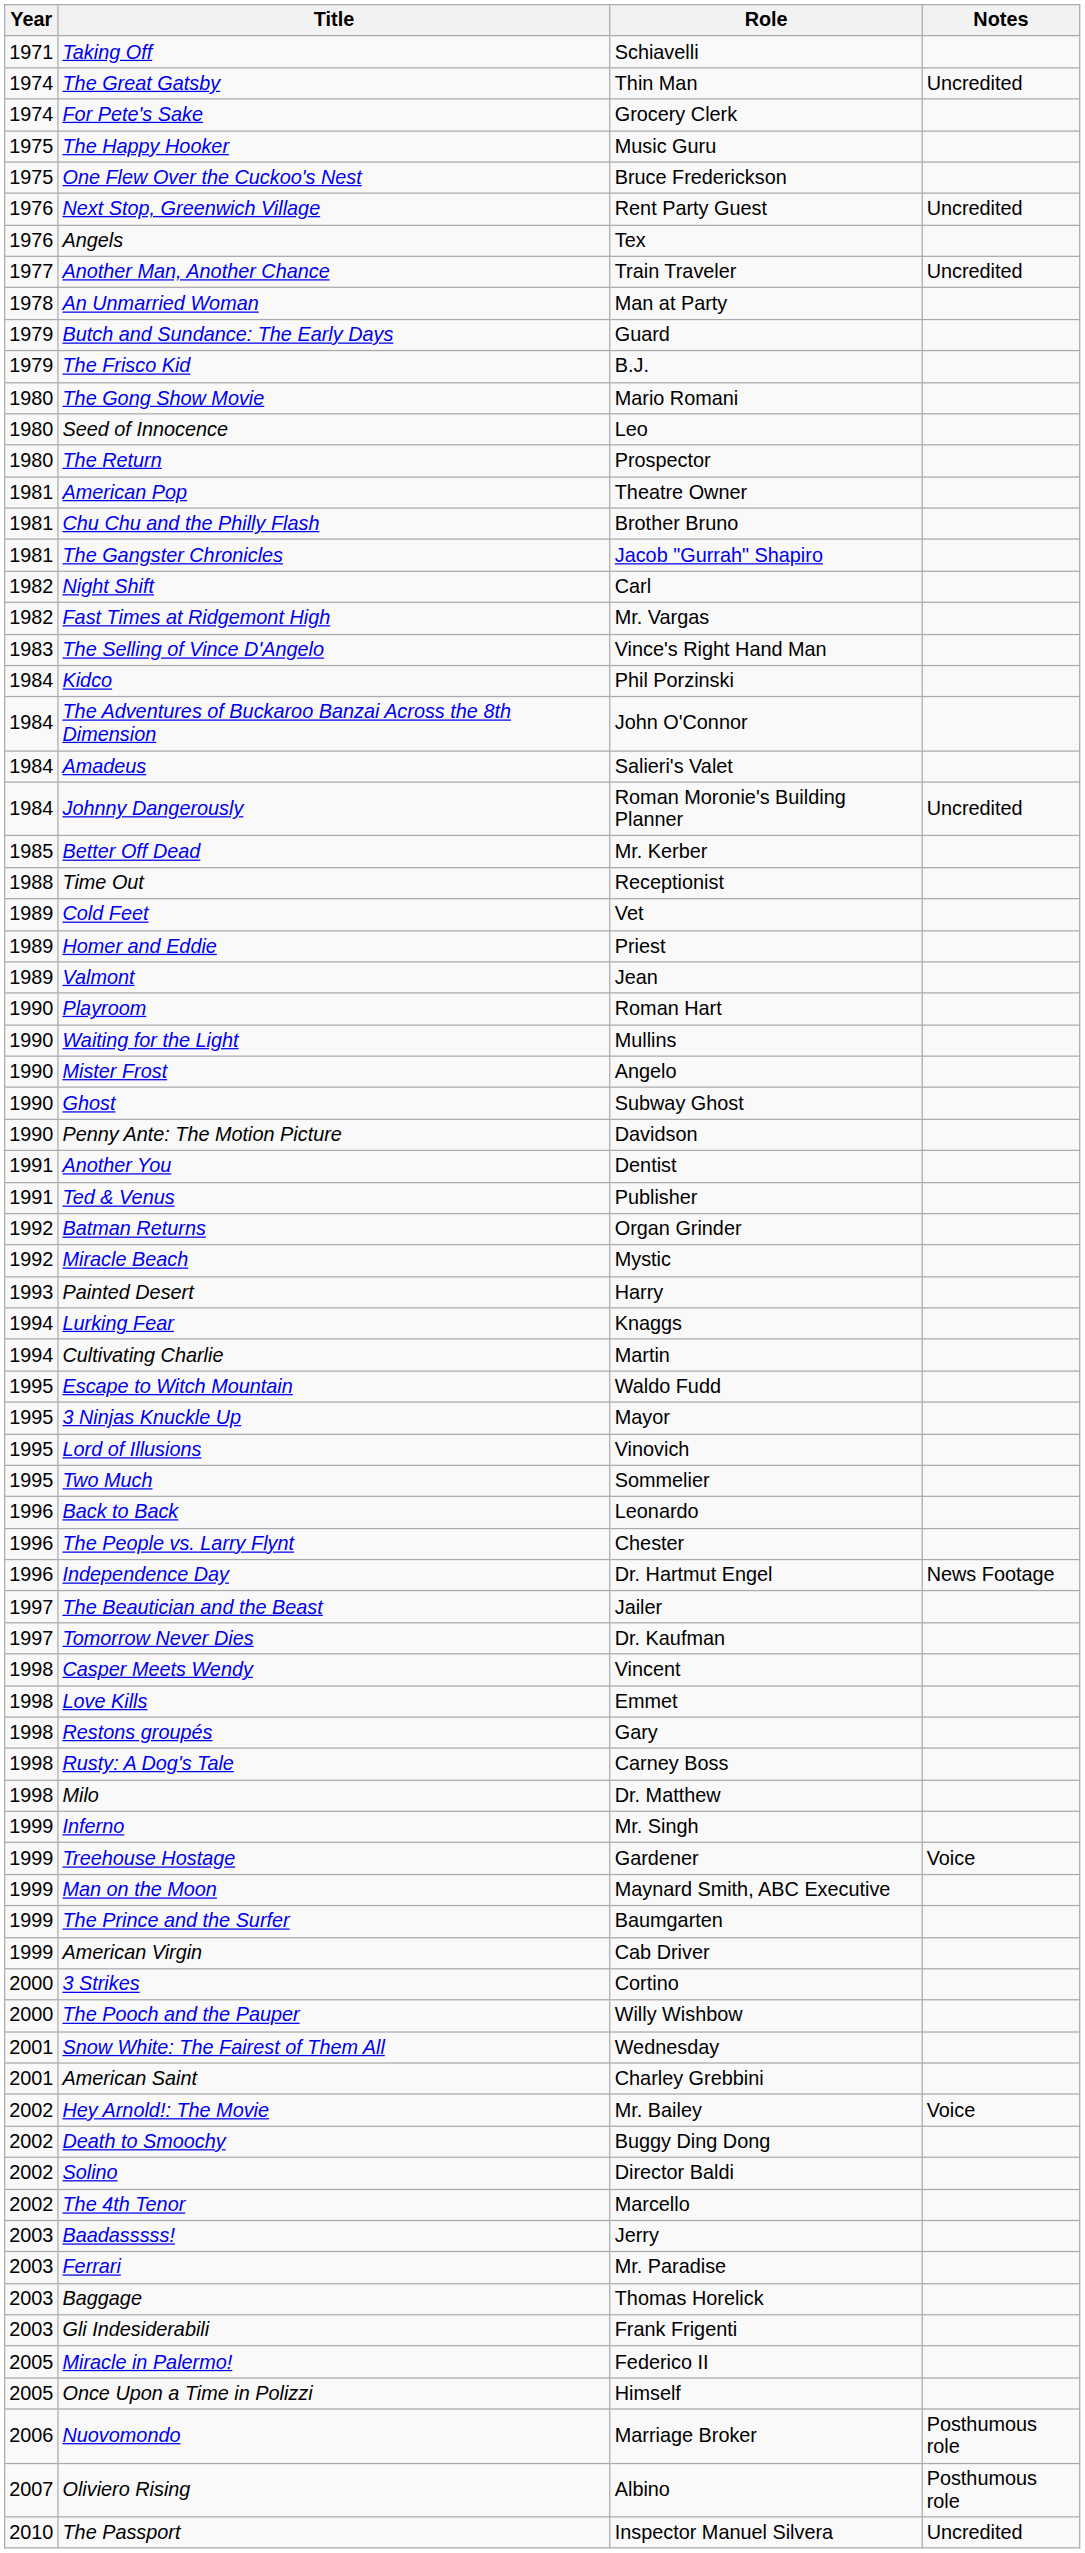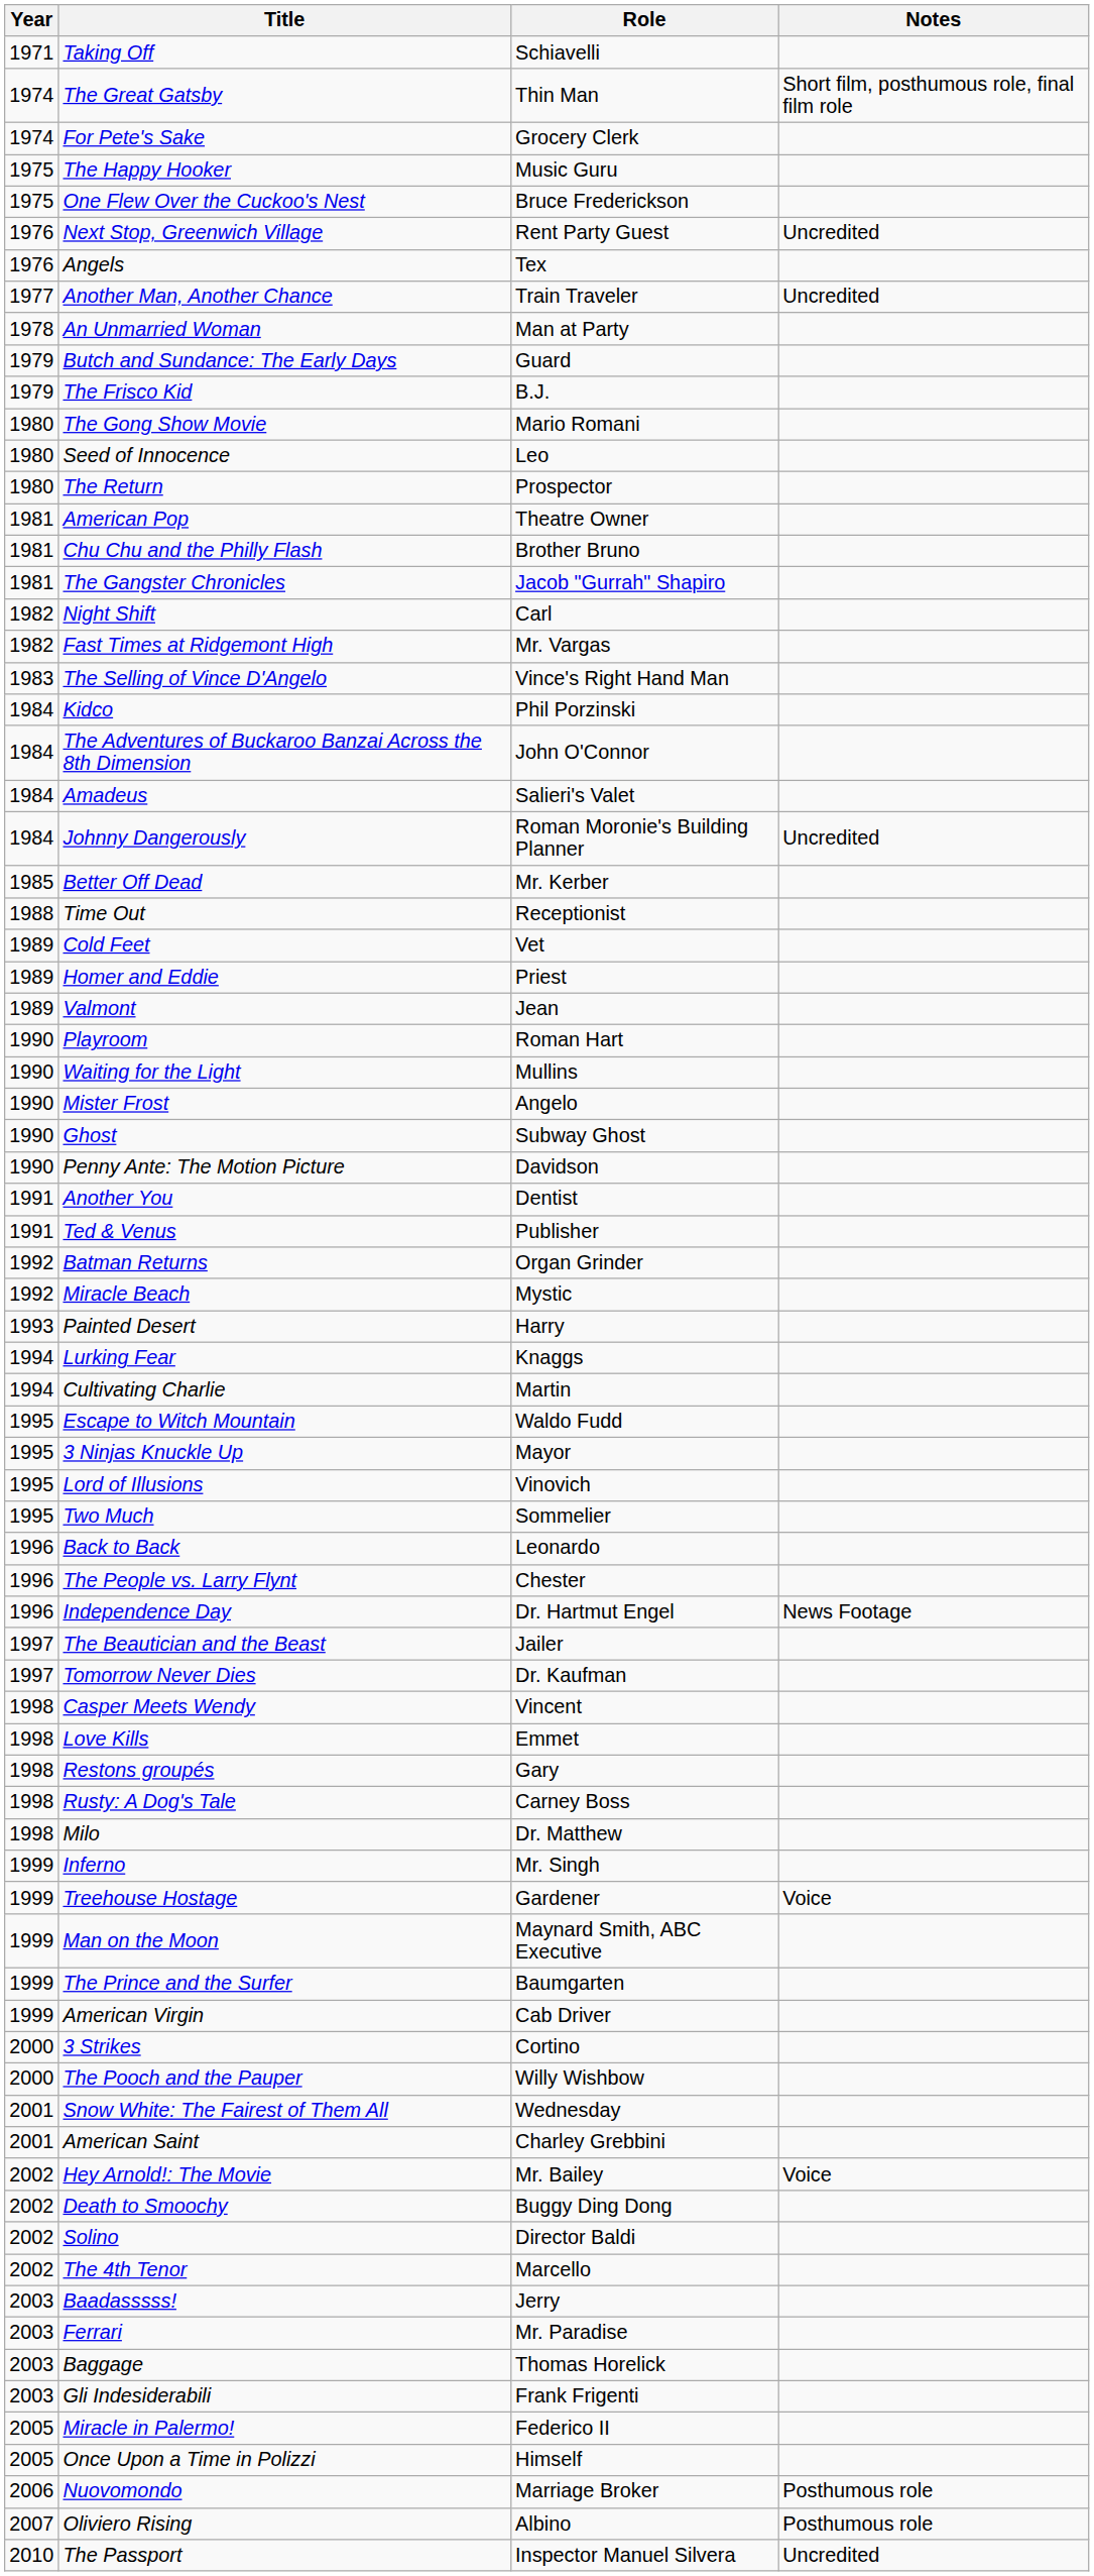The Great Gatsby | Notes: Uncredited -> Short film, posthumous role, final film role
